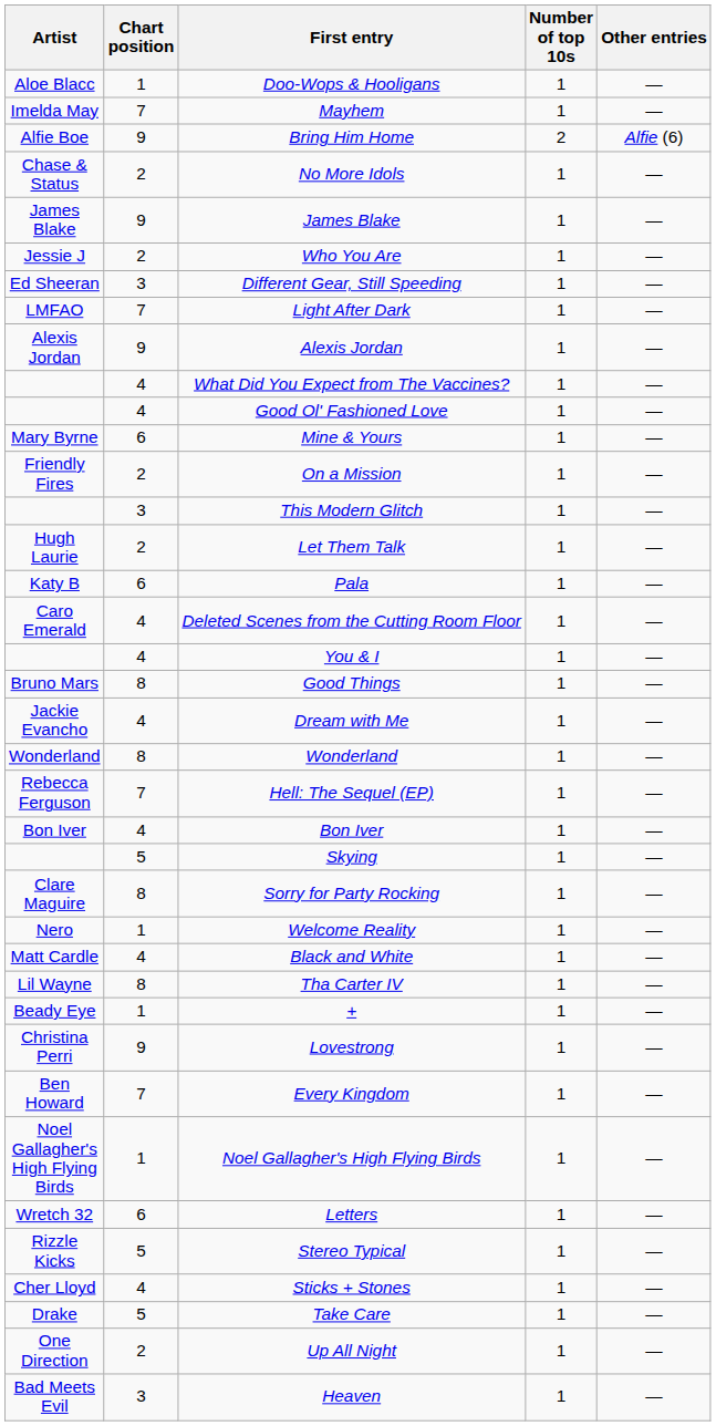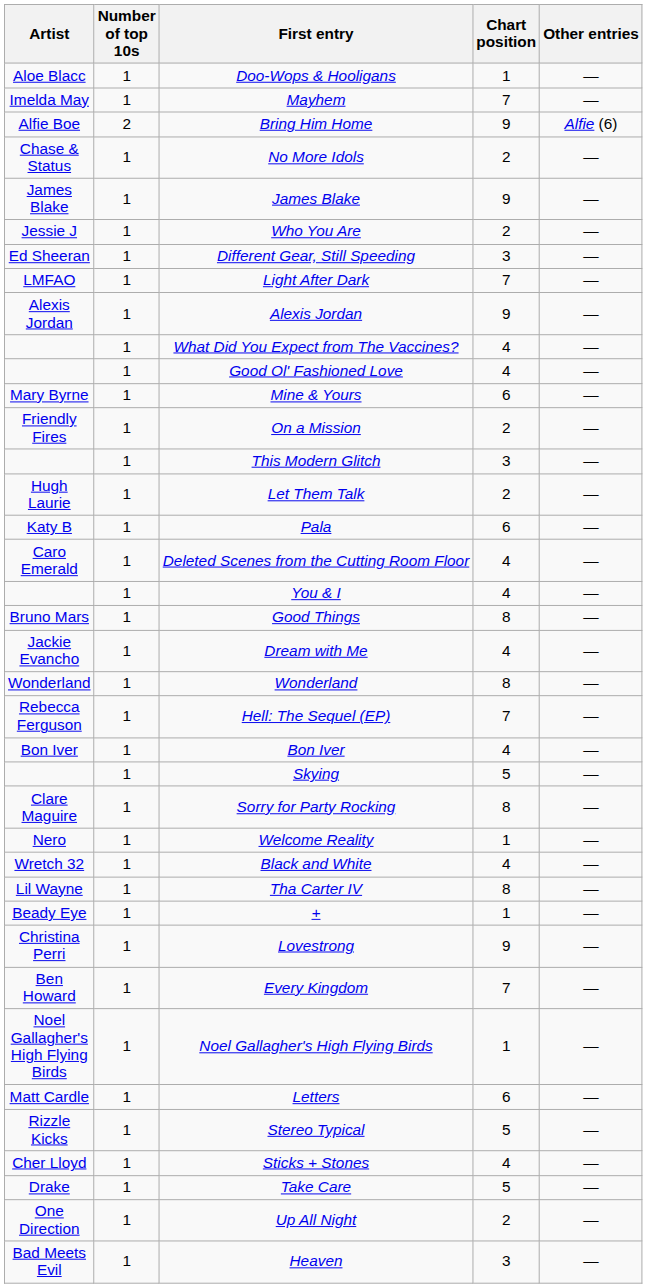columns swapped: Number of top 10s <-> Chart position
Black and White | Artist: Matt Cardle -> Wretch 32
Letters | Artist: Wretch 32 -> Matt Cardle
